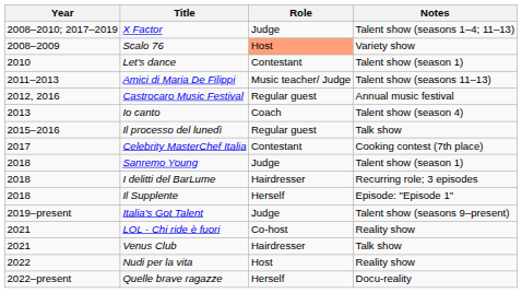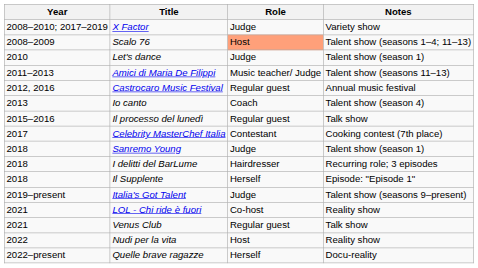X Factor | Notes: Talent show (seasons 1–4; 11–13) -> Variety show
Scalo 76 | Notes: Variety show -> Talent show (seasons 1–4; 11–13)
Let's dance | Role: Contestant -> Judge
Venus Club | Role: Hairdresser -> Regular guest
